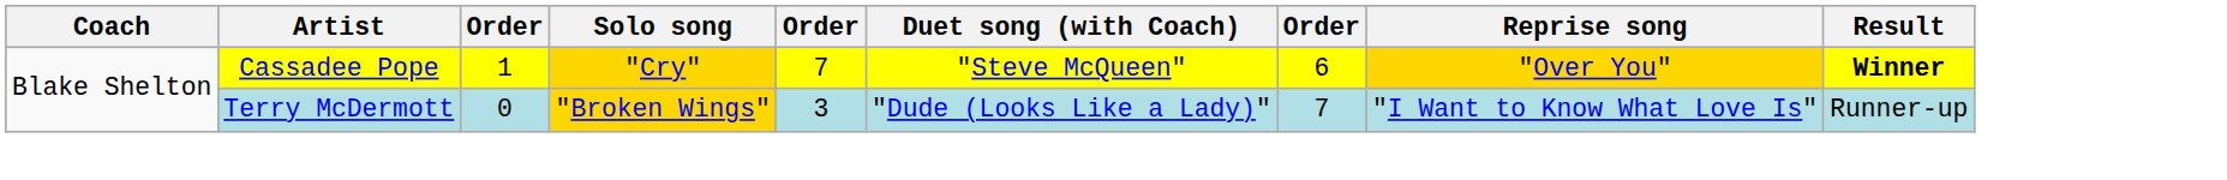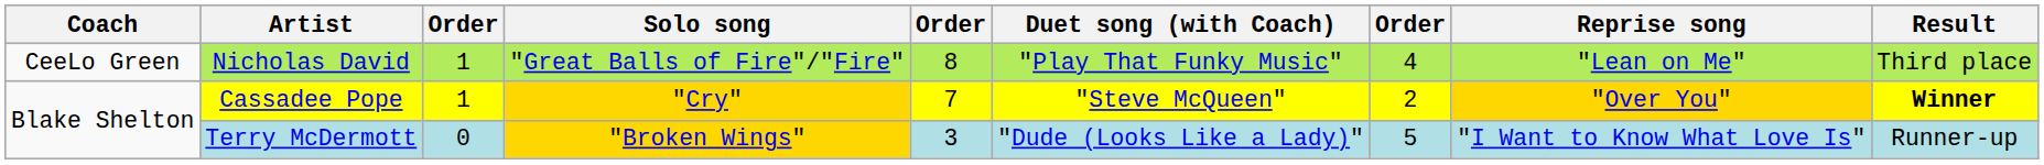+ row: CeeLo Green | Nicholas David | 1 | "Great Balls of Fire"/"Fire" | 8 | "Play That Funky Music" | 4 | "Lean on Me" | Third place
Cassadee Pope | column 7: 6 -> 2
Terry McDermott | column 7: 7 -> 5
